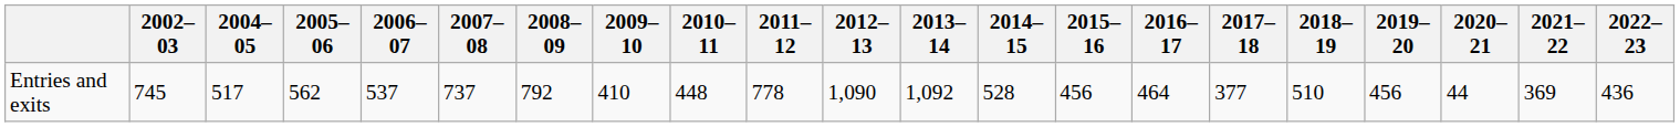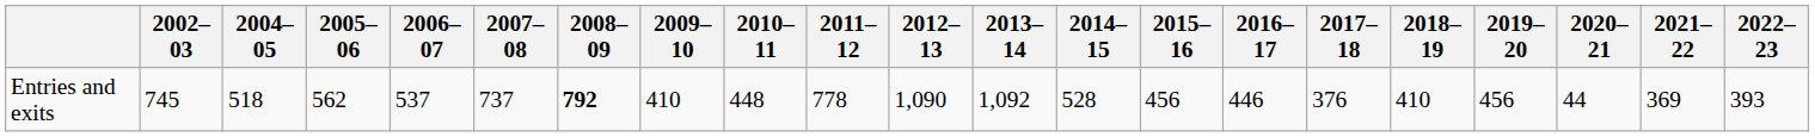Entries and exits | 2004–05: 517 -> 518
Entries and exits | 2008–09: normal -> bold
Entries and exits | 2016–17: 464 -> 446
Entries and exits | 2017–18: 377 -> 376
Entries and exits | 2018–19: 510 -> 410
Entries and exits | 2022–23: 436 -> 393
